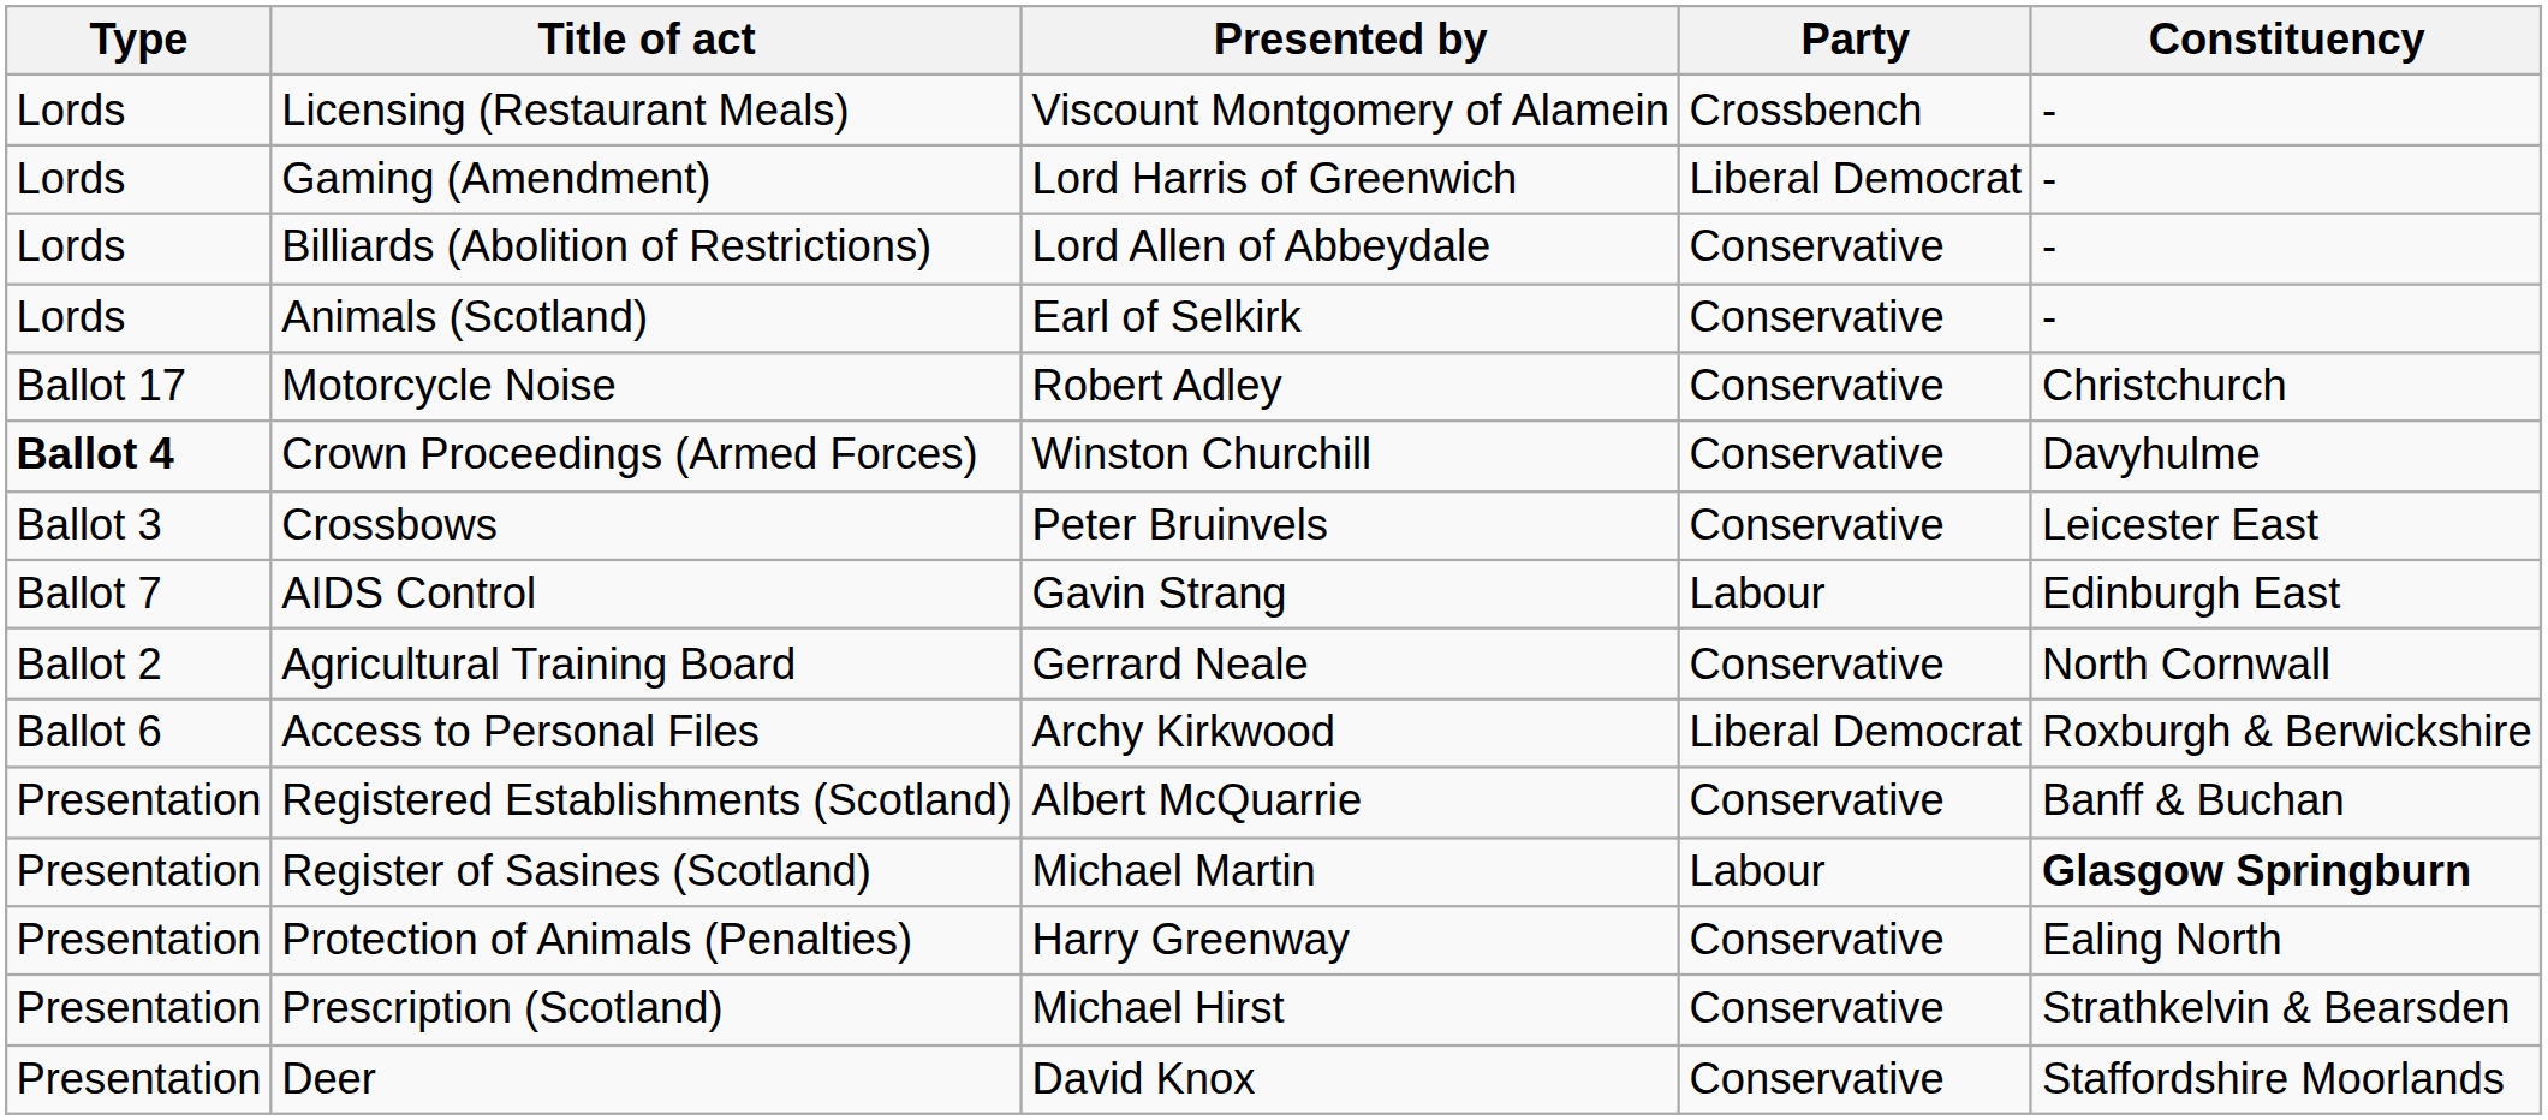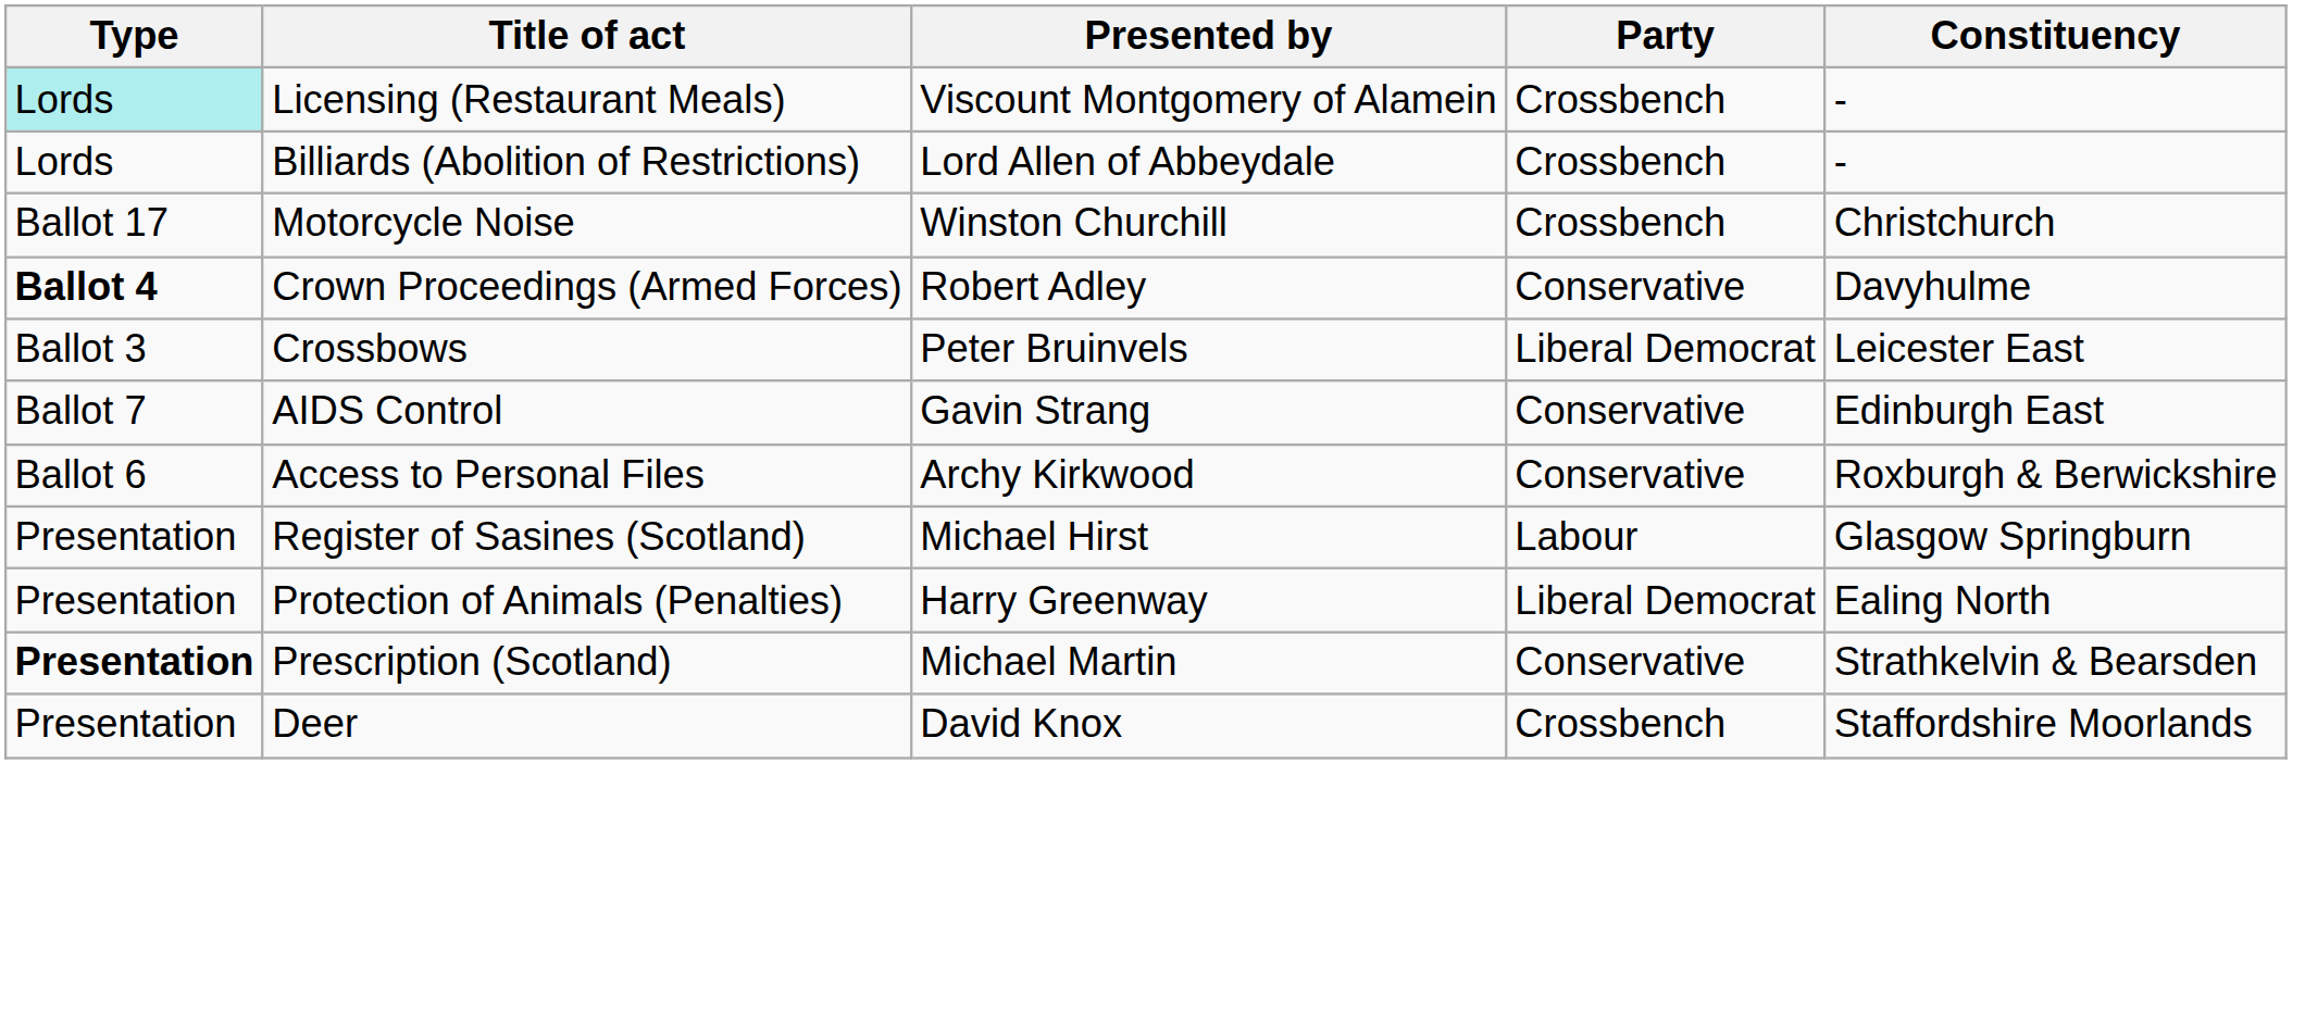Licensing (Restaurant Meals) | Type: no background -> paleturquoise background
- row: Lords | Gaming (Amendment) | Lord Harris of Greenwich | Liberal Democrat | -
Billiards (Abolition of Restrictions) | Party: Conservative -> Crossbench
- row: Lords | Animals (Scotland) | Earl of Selkirk | Conservative | -
Motorcycle Noise | Presented by: Robert Adley -> Winston Churchill
Motorcycle Noise | Party: Conservative -> Crossbench
Crown Proceedings (Armed Forces) | Presented by: Winston Churchill -> Robert Adley
Crossbows | Party: Conservative -> Liberal Democrat
AIDS Control | Party: Labour -> Conservative
- row: Ballot 2 | Agricultural Training Board | Gerrard Neale | Conservative | North Cornwall
Access to Personal Files | Party: Liberal Democrat -> Conservative
- row: Presentation | Registered Establishments (Scotland) | Albert McQuarrie | Conservative | Banff & Buchan
Register of Sasines (Scotland) | Presented by: Michael Martin -> Michael Hirst
Register of Sasines (Scotland) | Constituency: bold -> normal
Protection of Animals (Penalties) | Party: Conservative -> Liberal Democrat
Prescription (Scotland) | Type: normal -> bold
Prescription (Scotland) | Presented by: Michael Hirst -> Michael Martin
Deer | Party: Conservative -> Crossbench
